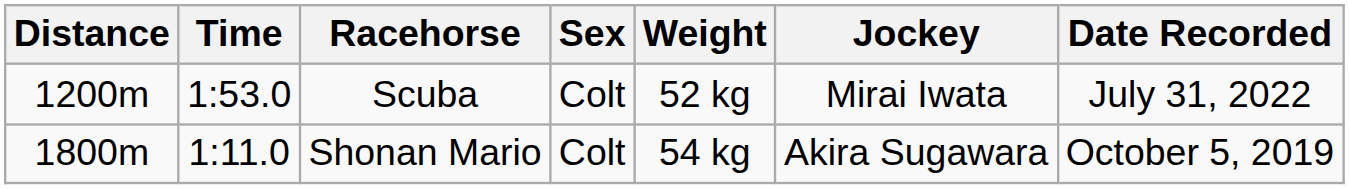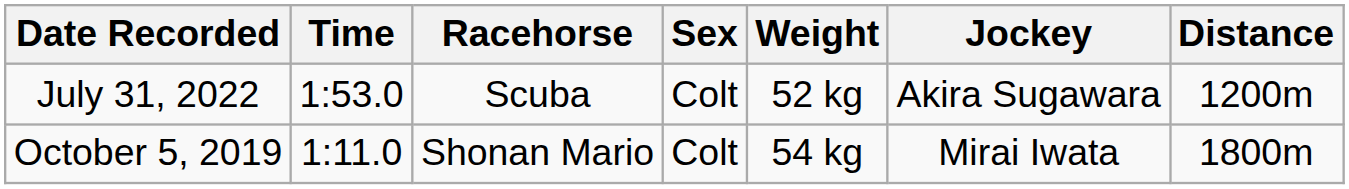columns swapped: Distance <-> Date Recorded
Scuba | Jockey: Mirai Iwata -> Akira Sugawara
Shonan Mario | Jockey: Akira Sugawara -> Mirai Iwata
